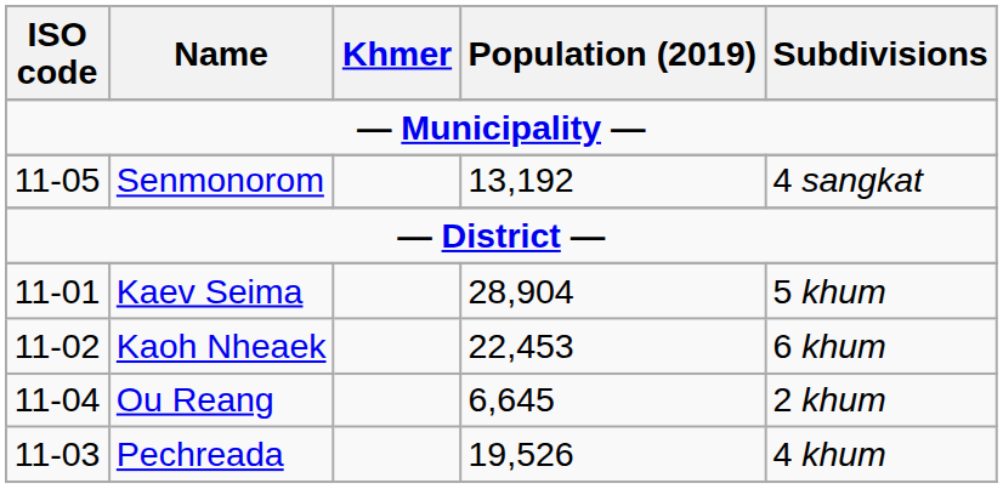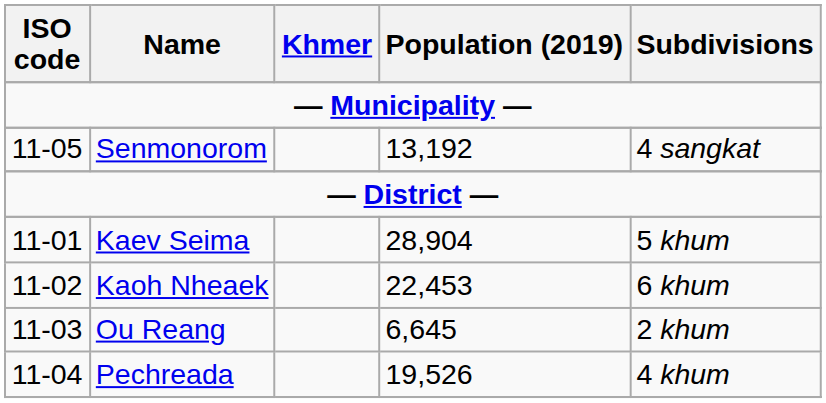Ou Reang | ISO code: 11-04 -> 11-03
Pechreada | ISO code: 11-03 -> 11-04
